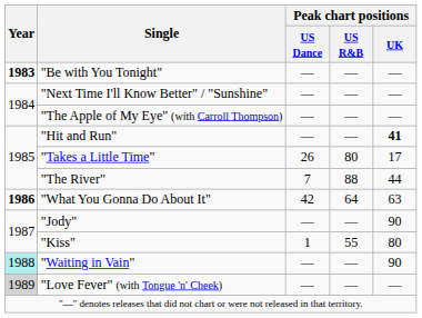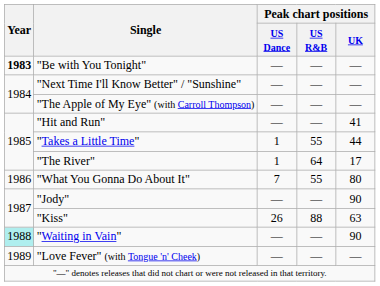"Hit and Run" | Peak chart positions / UK: bold -> normal
"Takes a Little Time" | Peak chart positions / US Dance: 26 -> 1
"Takes a Little Time" | Peak chart positions / US R&B: 80 -> 55
"Takes a Little Time" | Peak chart positions / UK: 17 -> 44
"The River" | Peak chart positions / US Dance: 7 -> 1
"The River" | Peak chart positions / US R&B: 88 -> 64
"The River" | Peak chart positions / UK: 44 -> 17
"What You Gonna Do About It" | Year: bold -> normal
"What You Gonna Do About It" | Peak chart positions / US Dance: 42 -> 7
"What You Gonna Do About It" | Peak chart positions / US R&B: 64 -> 55
"What You Gonna Do About It" | Peak chart positions / UK: 63 -> 80
"Kiss" | Peak chart positions / US Dance: 1 -> 26
"Kiss" | Peak chart positions / US R&B: 55 -> 88
"Kiss" | Peak chart positions / UK: 80 -> 63
"Love Fever" (with Tongue 'n' Cheek) | Year: lightgrey background -> no background
